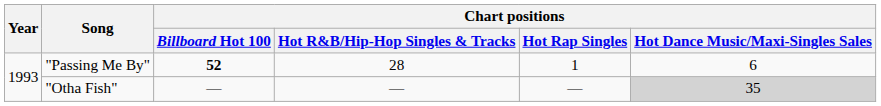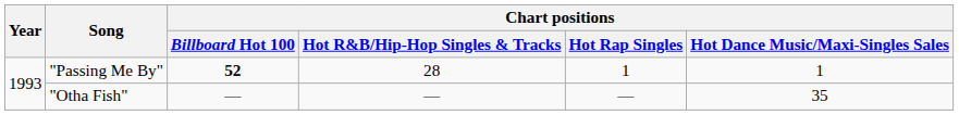"Passing Me By" | Chart positions / Hot Dance Music/Maxi-Singles Sales: 6 -> 1
"Otha Fish" | Chart positions / Hot Dance Music/Maxi-Singles Sales: lightgrey background -> no background
